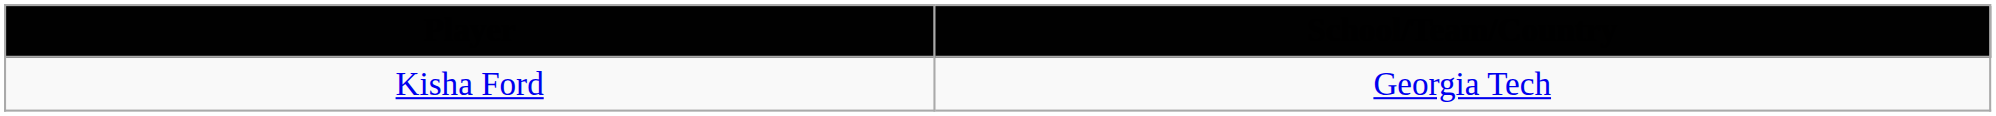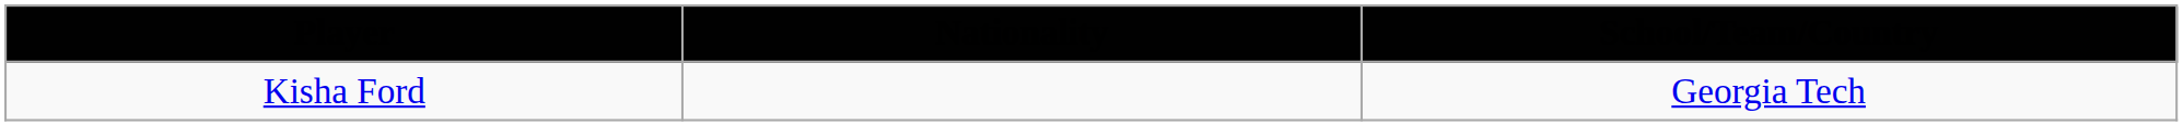+ column: Nationality
